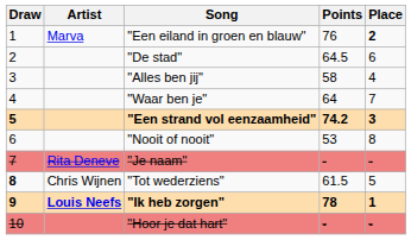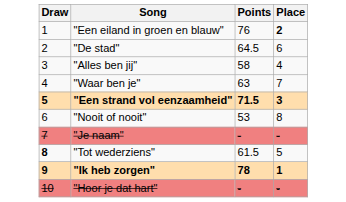- column: Artist | Marva | Rita Deneve | Chris Wijnen | Louis Neefs
"Waar ben je" | Points: 64 -> 63
"Een strand vol eenzaamheid" | Points: 74.2 -> 71.5
